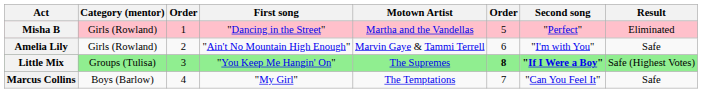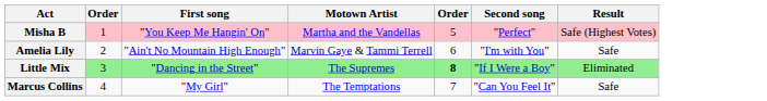- column: Category (mentor) | Girls (Rowland) | Girls (Rowland) | Groups (Tulisa) | Boys (Barlow)
Misha B | First song: "Dancing in the Street" -> "You Keep Me Hangin' On"
Misha B | Result: Eliminated -> Safe (Highest Votes)
Little Mix | First song: "You Keep Me Hangin' On" -> "Dancing in the Street"
Little Mix | Second song: bold -> normal
Little Mix | Result: Safe (Highest Votes) -> Eliminated
